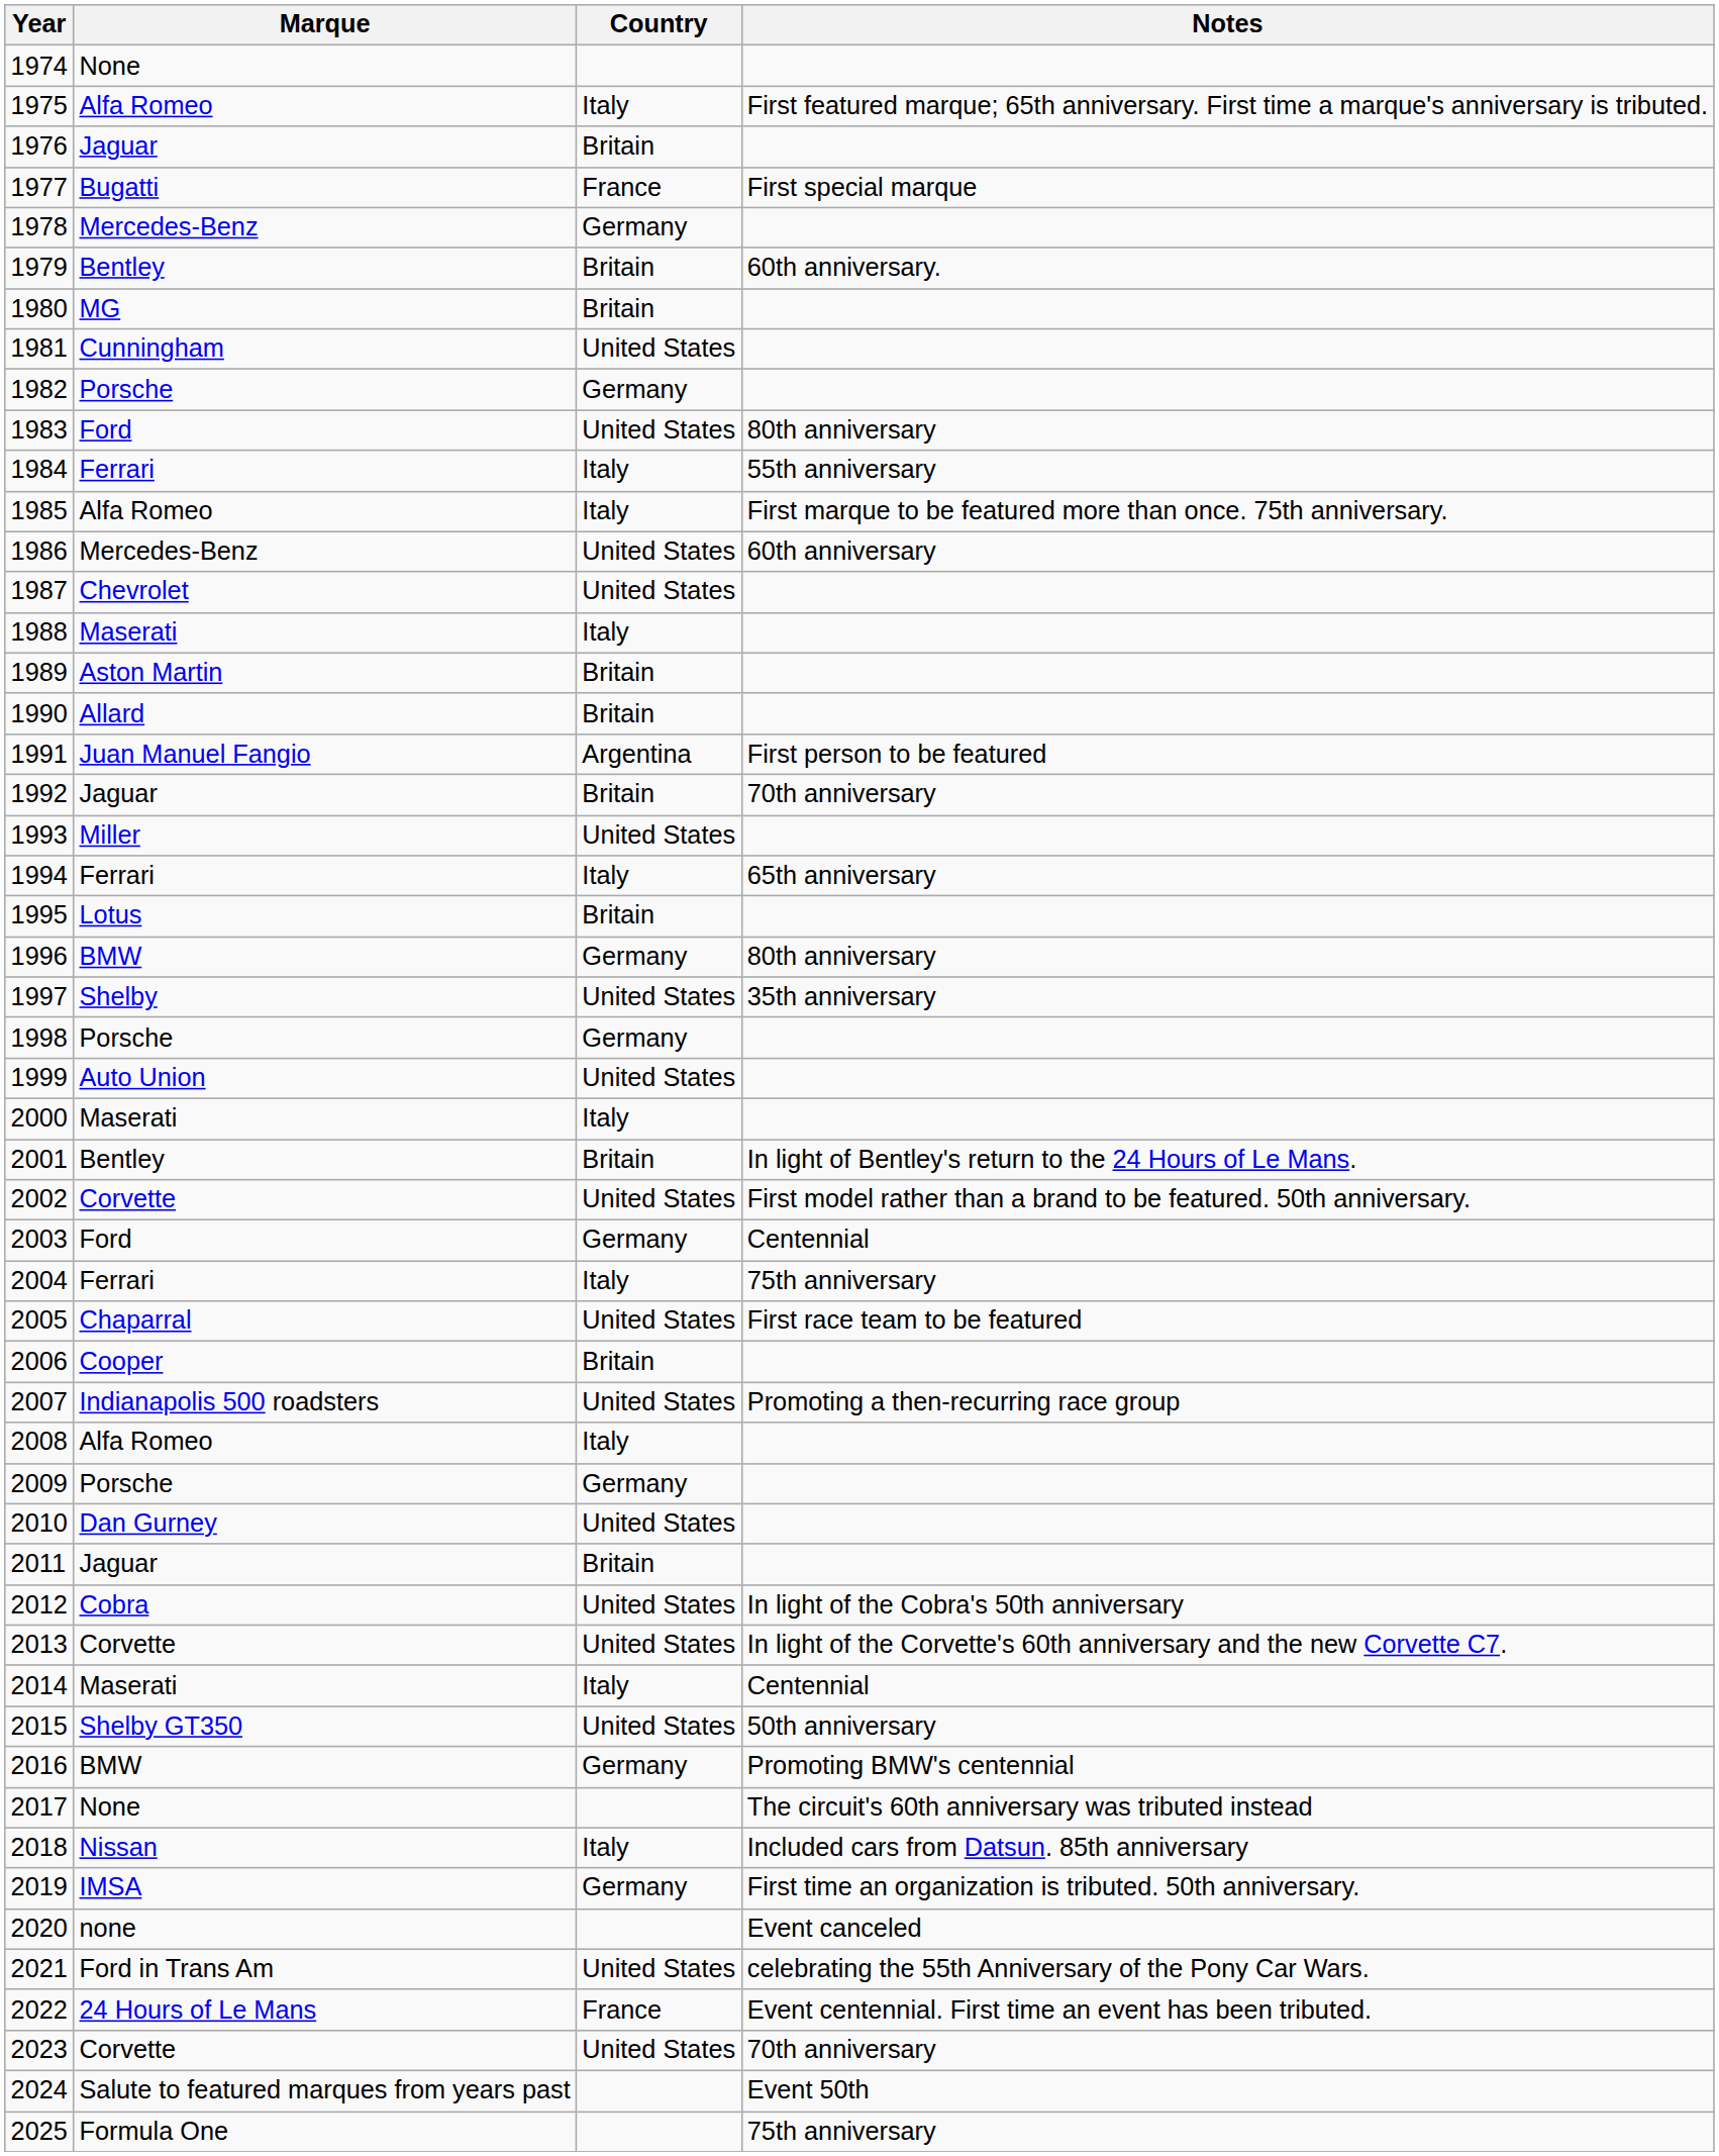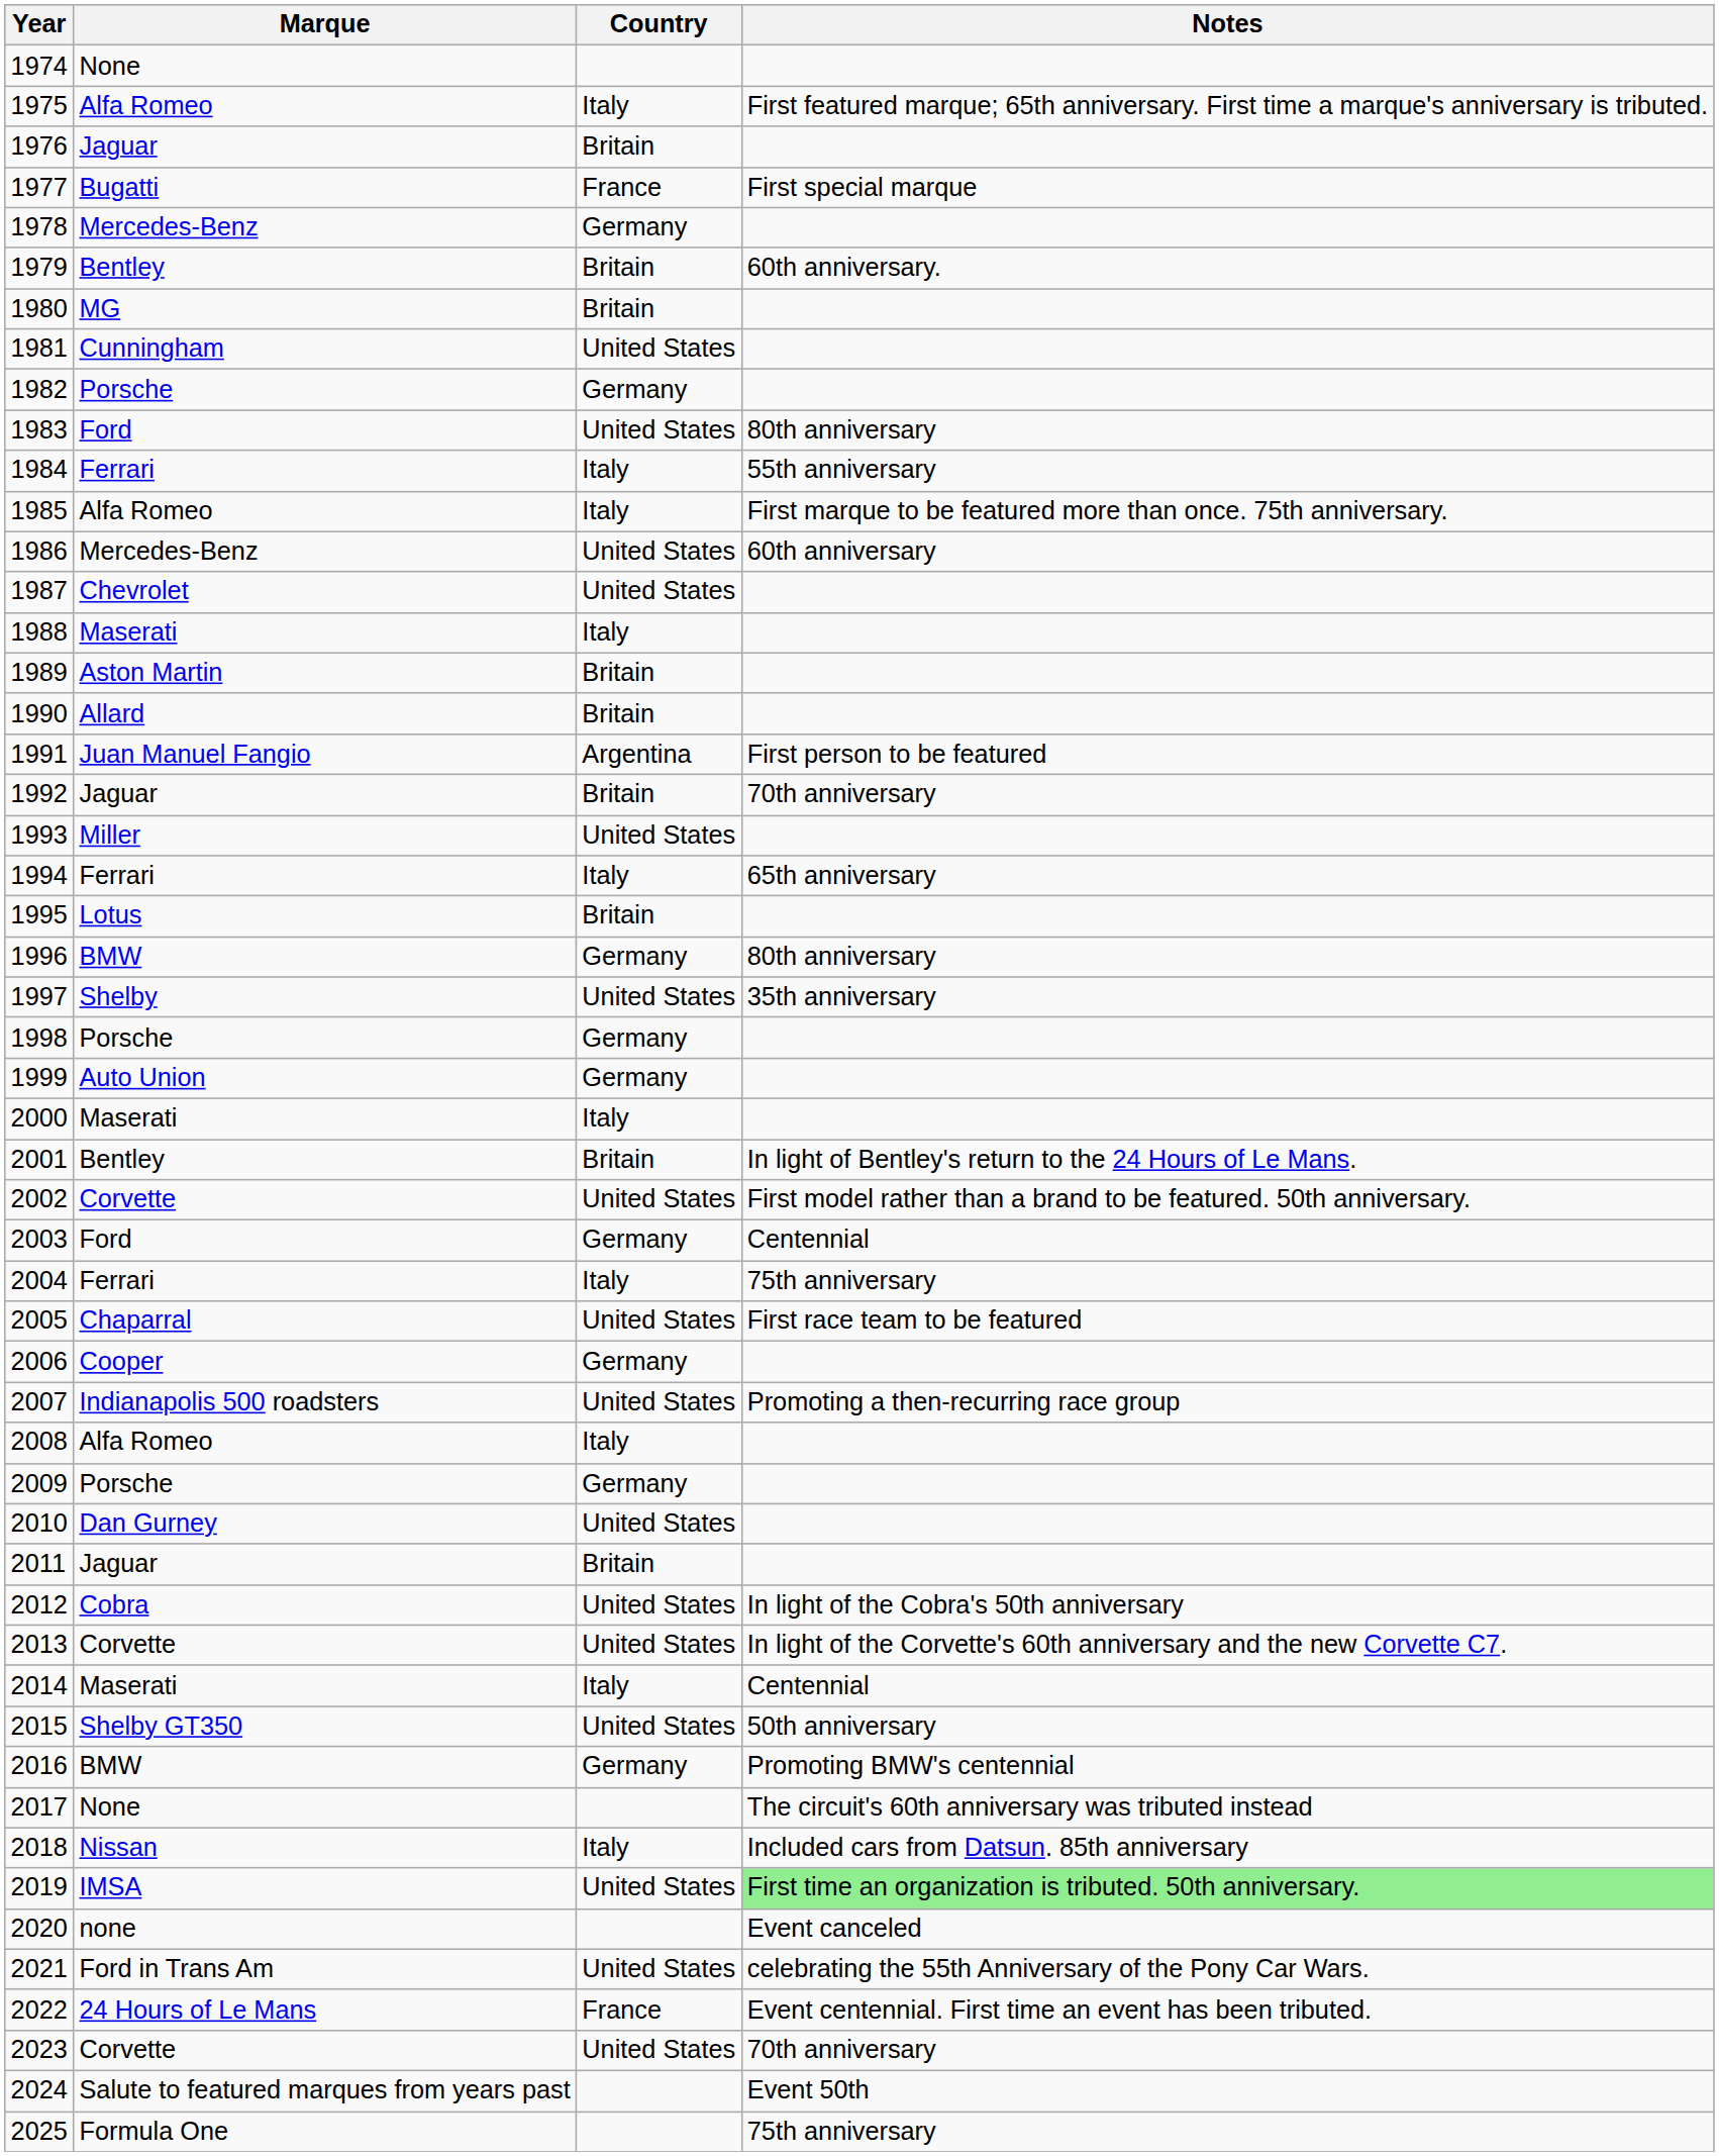1999 | Country: United States -> Germany
2006 | Country: Britain -> Germany
2019 | Country: Germany -> United States
2019 | Notes: no background -> lightgreen background
